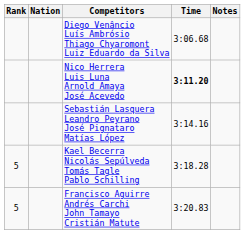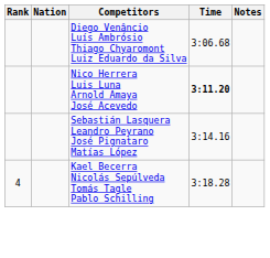Kael Becerra Nicolás Sepúlveda Tomás Tagle Pablo Schilling | Rank: 5 -> 4
- row: 5 | Francisco Aguirre Andrés Carchi John Tamayo Cristián Matute | 3:20.83
